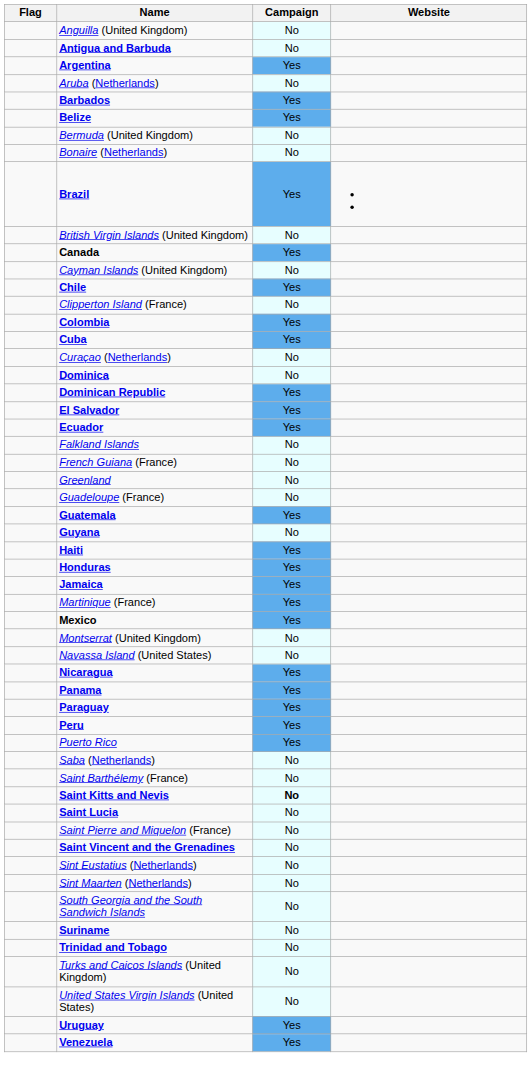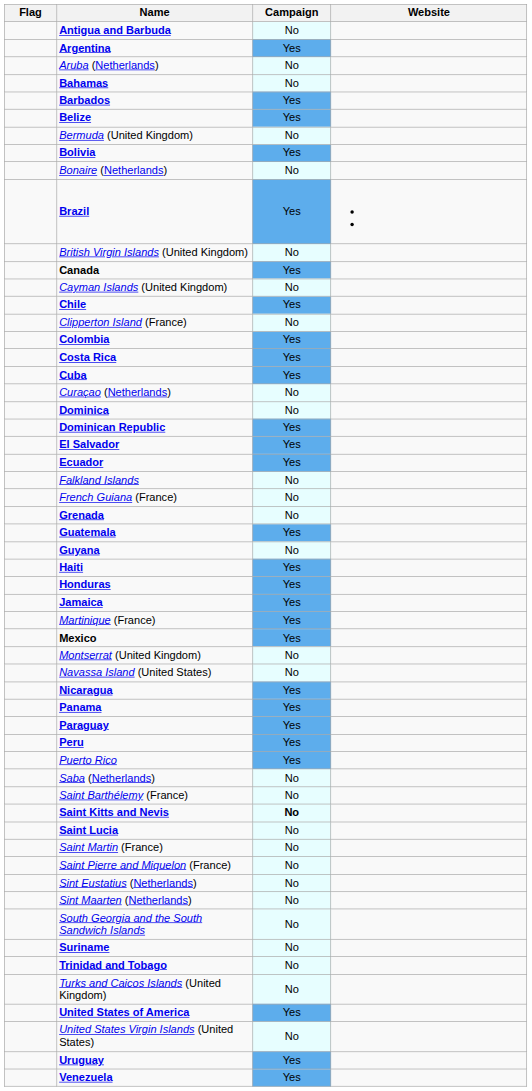- row: Anguilla (United Kingdom) | No
+ row: Bahamas | No
+ row: Bolivia | Yes
+ row: Costa Rica | Yes
- row: Greenland | No
+ row: Grenada | No
- row: Guadeloupe (France) | No
+ row: Saint Martin (France) | No
- row: Saint Vincent and the Grenadines | No
+ row: United States of America | Yes
